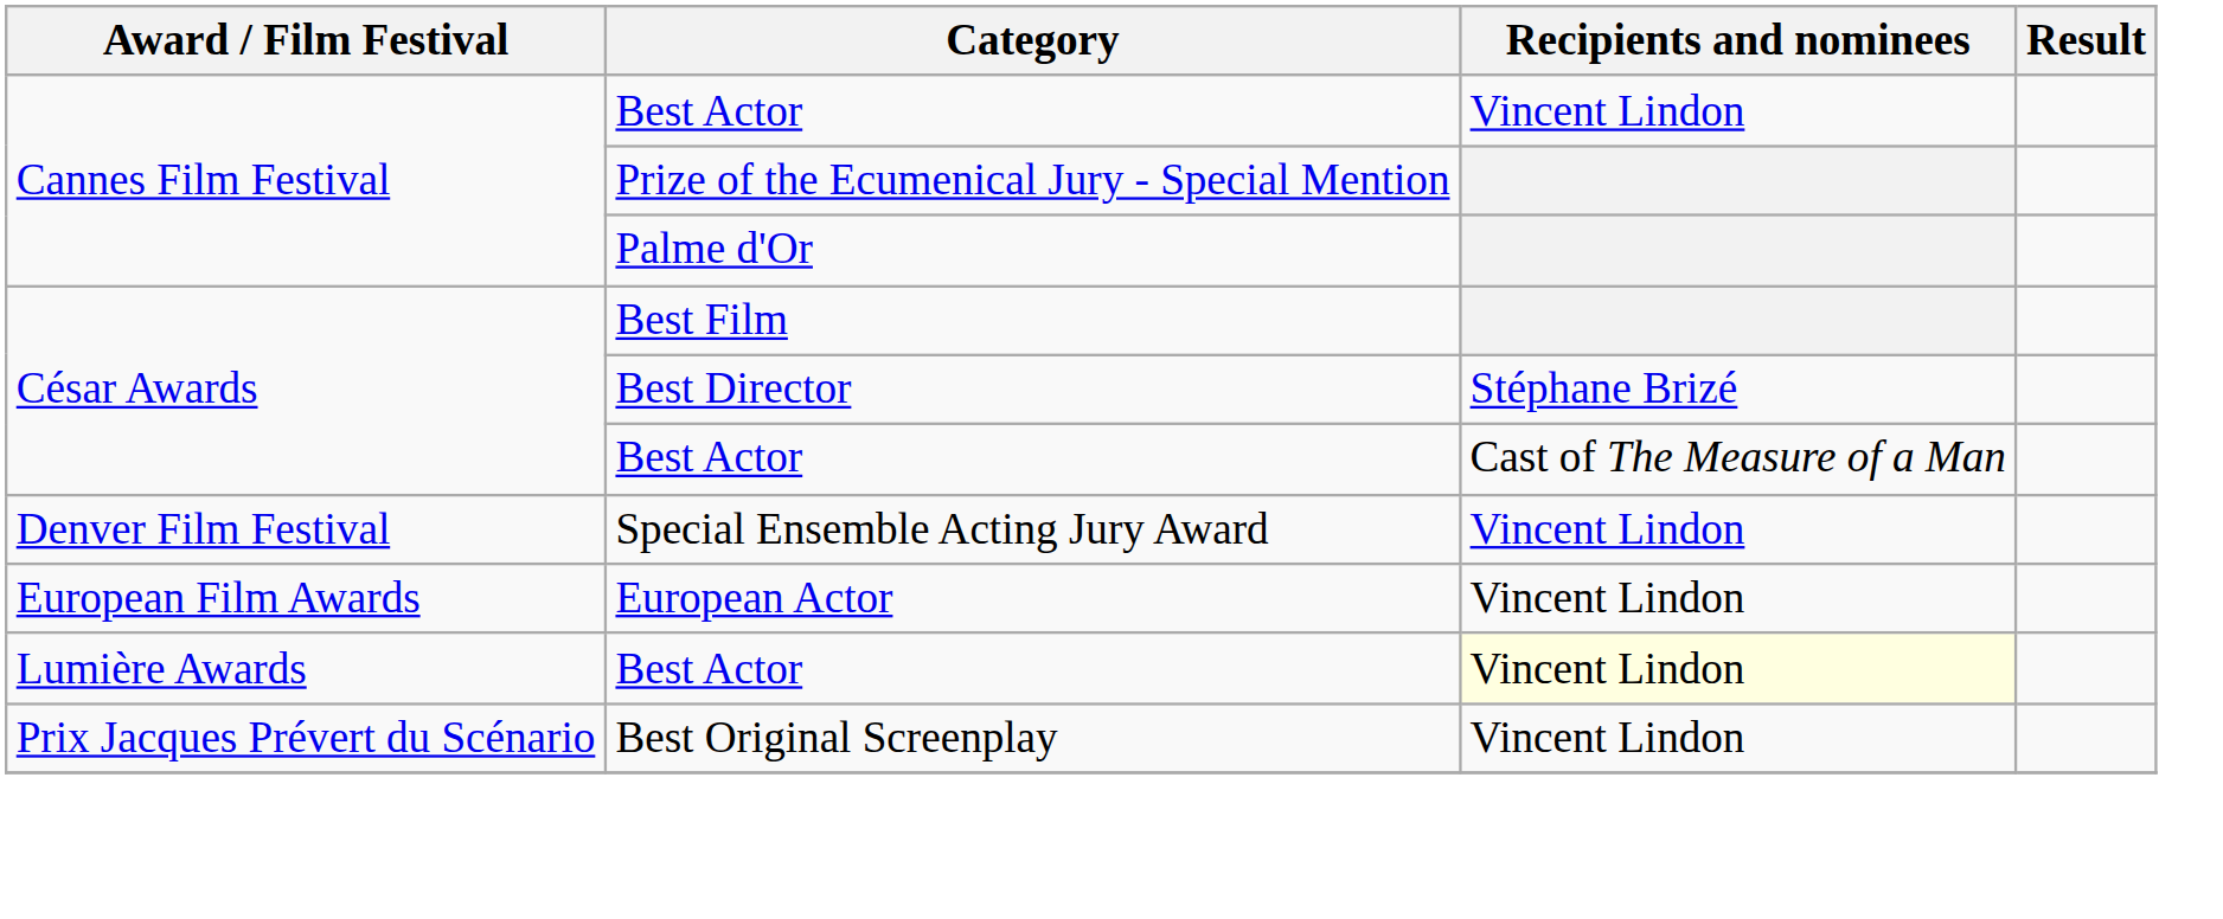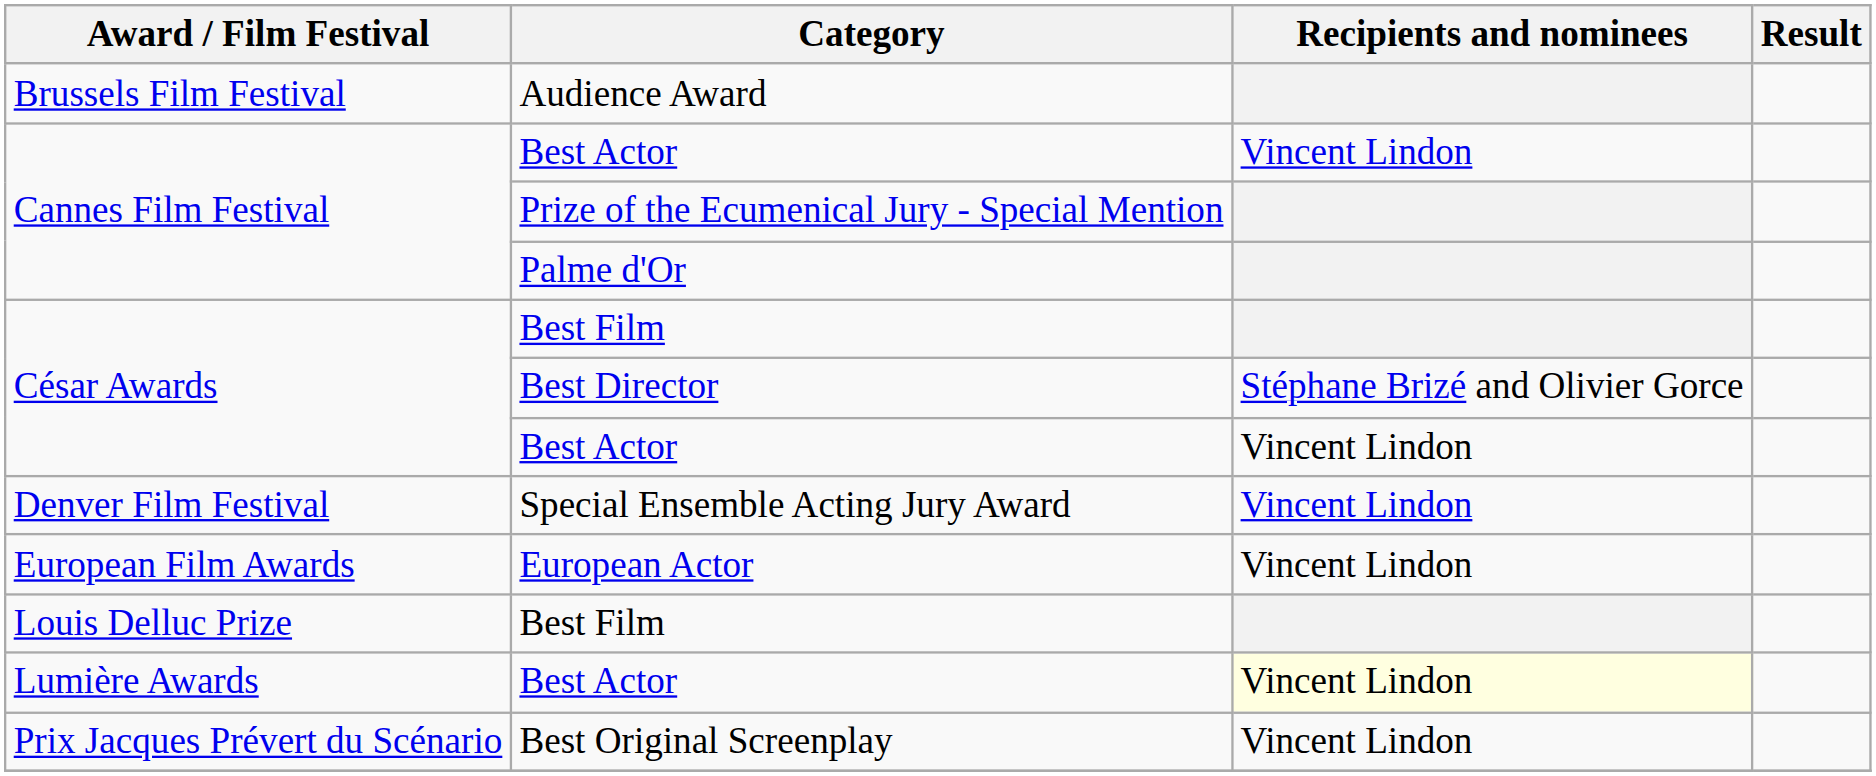+ row: Brussels Film Festival | Audience Award
Best Director | Recipients and nominees: Stéphane Brizé -> Stéphane Brizé and Olivier Gorce
César Awards / Best Actor | Recipients and nominees: Cast of The Measure of a Man -> Vincent Lindon
+ row: Louis Delluc Prize | Best Film
